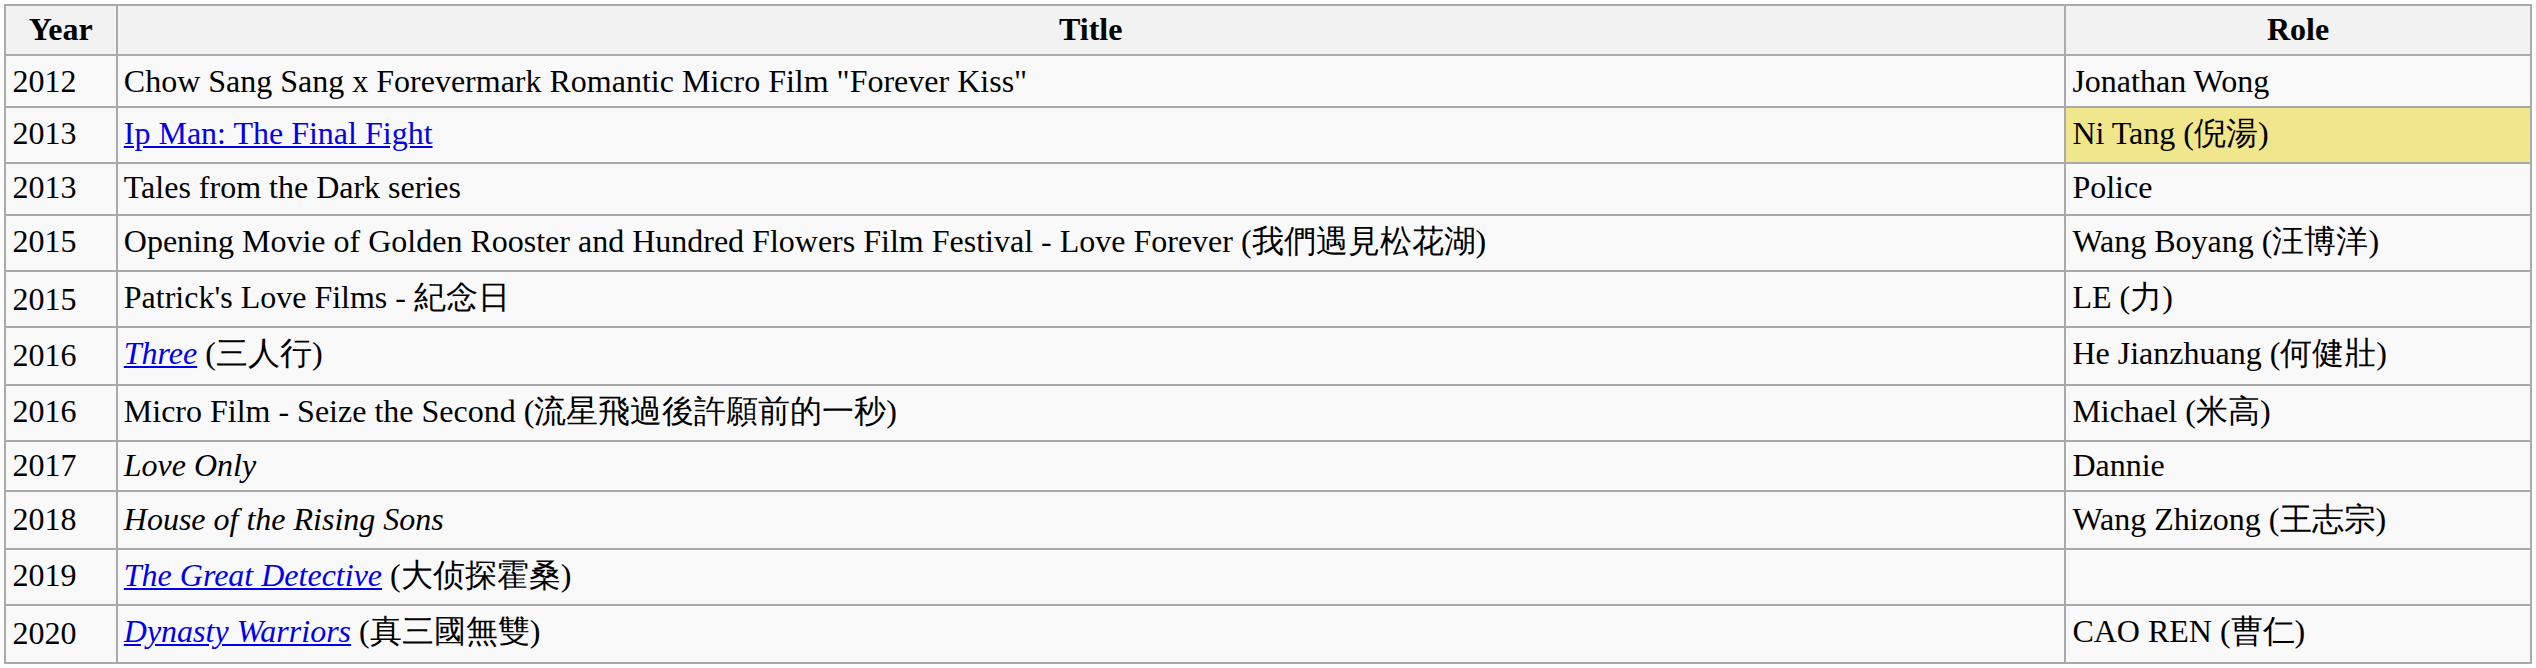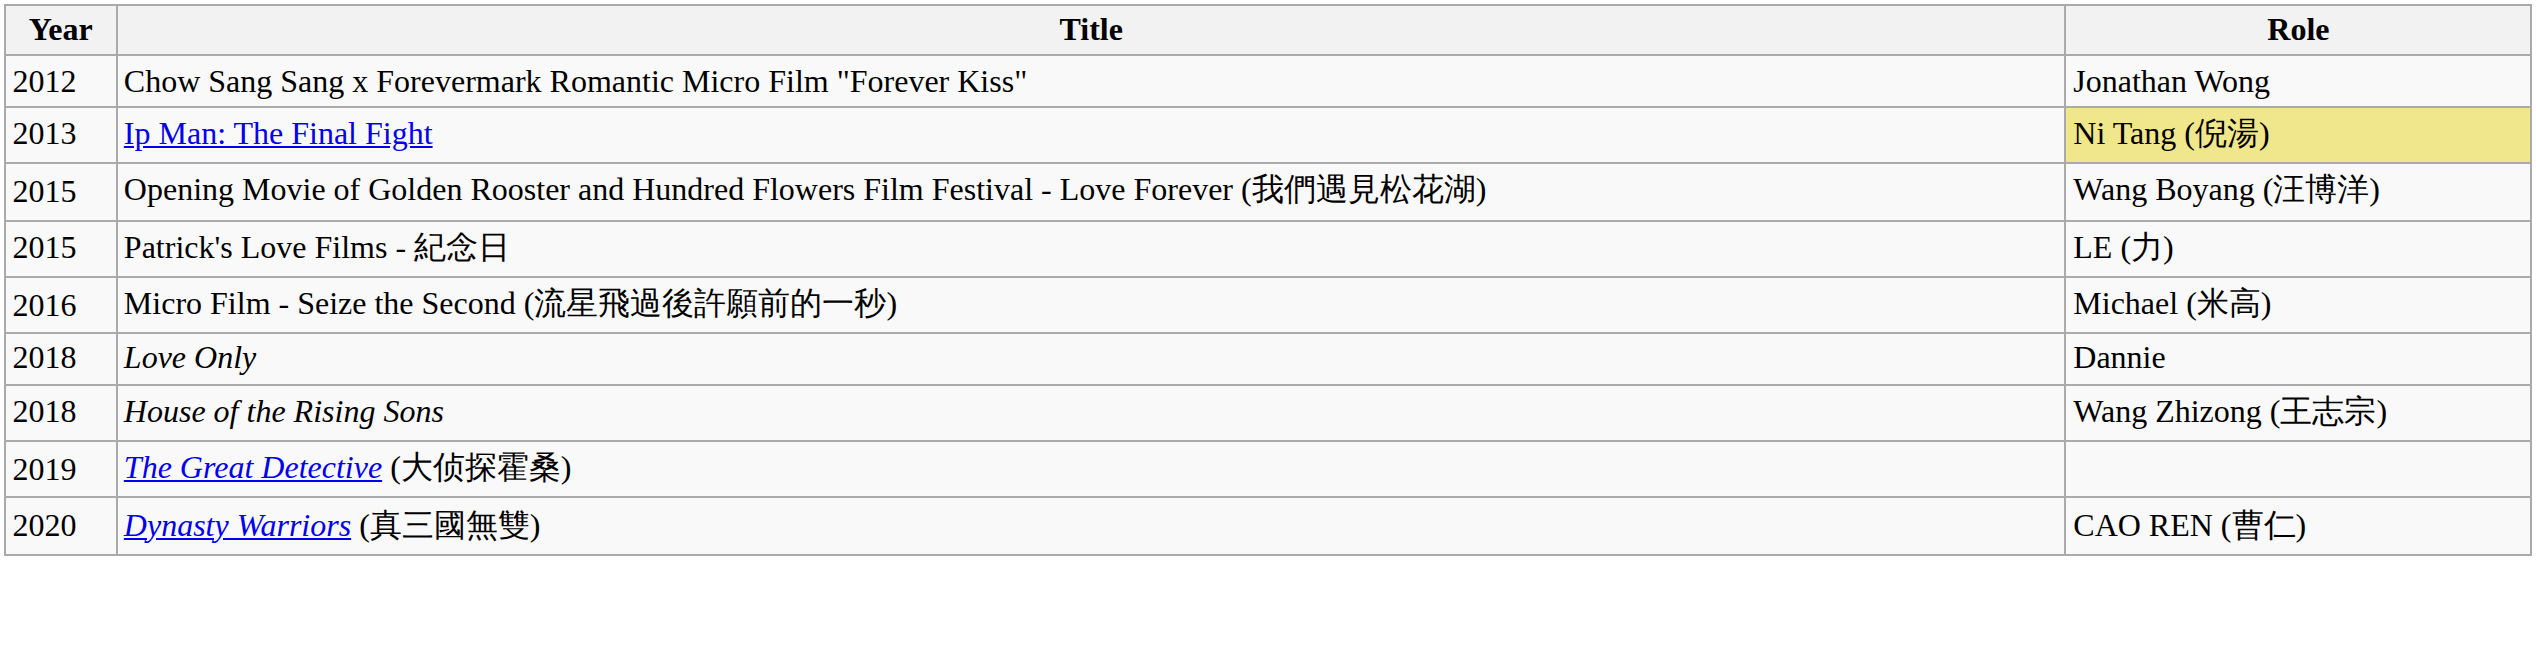- row: 2013 | Tales from the Dark series | Police
- row: 2016 | Three (三人行) | He Jianzhuang (何健壯)
Love Only | Year: 2017 -> 2018
